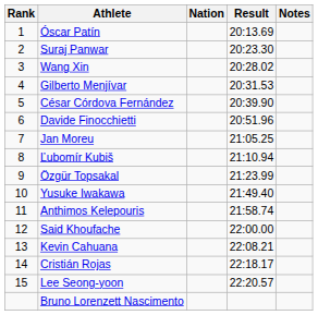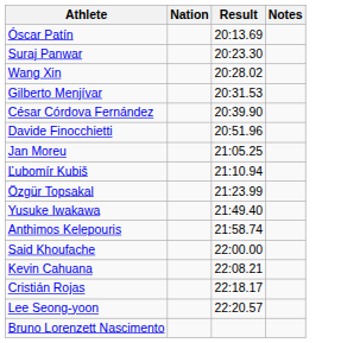- column: Rank | 1 | 2 | 3 | 4 | 5 | 6 | 7 | 8 | 9 | 10 | 11 | 12 | 13 | 14 | 15
